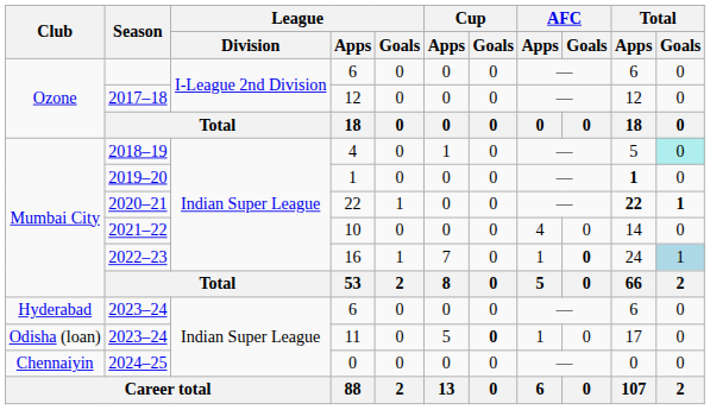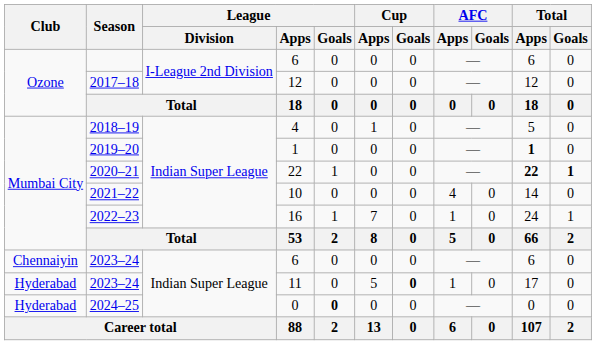2018–19 | Total / Goals: paleturquoise background -> no background
2022–23 | AFC / Goals: bold -> normal
2022–23 | Total / Goals: lightblue background -> no background
2023–24 / 6 | Club: Hyderabad -> Chennaiyin
2023–24 / 11 | Club: Odisha (loan) -> Hyderabad
2024–25 | Club: Chennaiyin -> Hyderabad
2024–25 | League / Goals: normal -> bold
